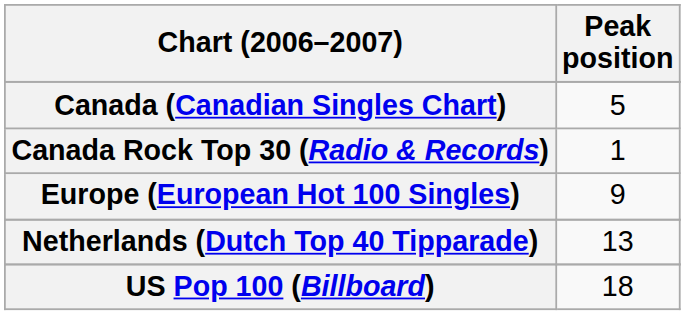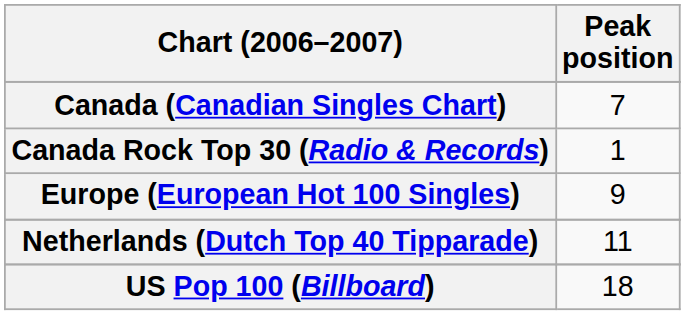Canada (Canadian Singles Chart) | Peak position: 5 -> 7
Netherlands (Dutch Top 40 Tipparade) | Peak position: 13 -> 11
